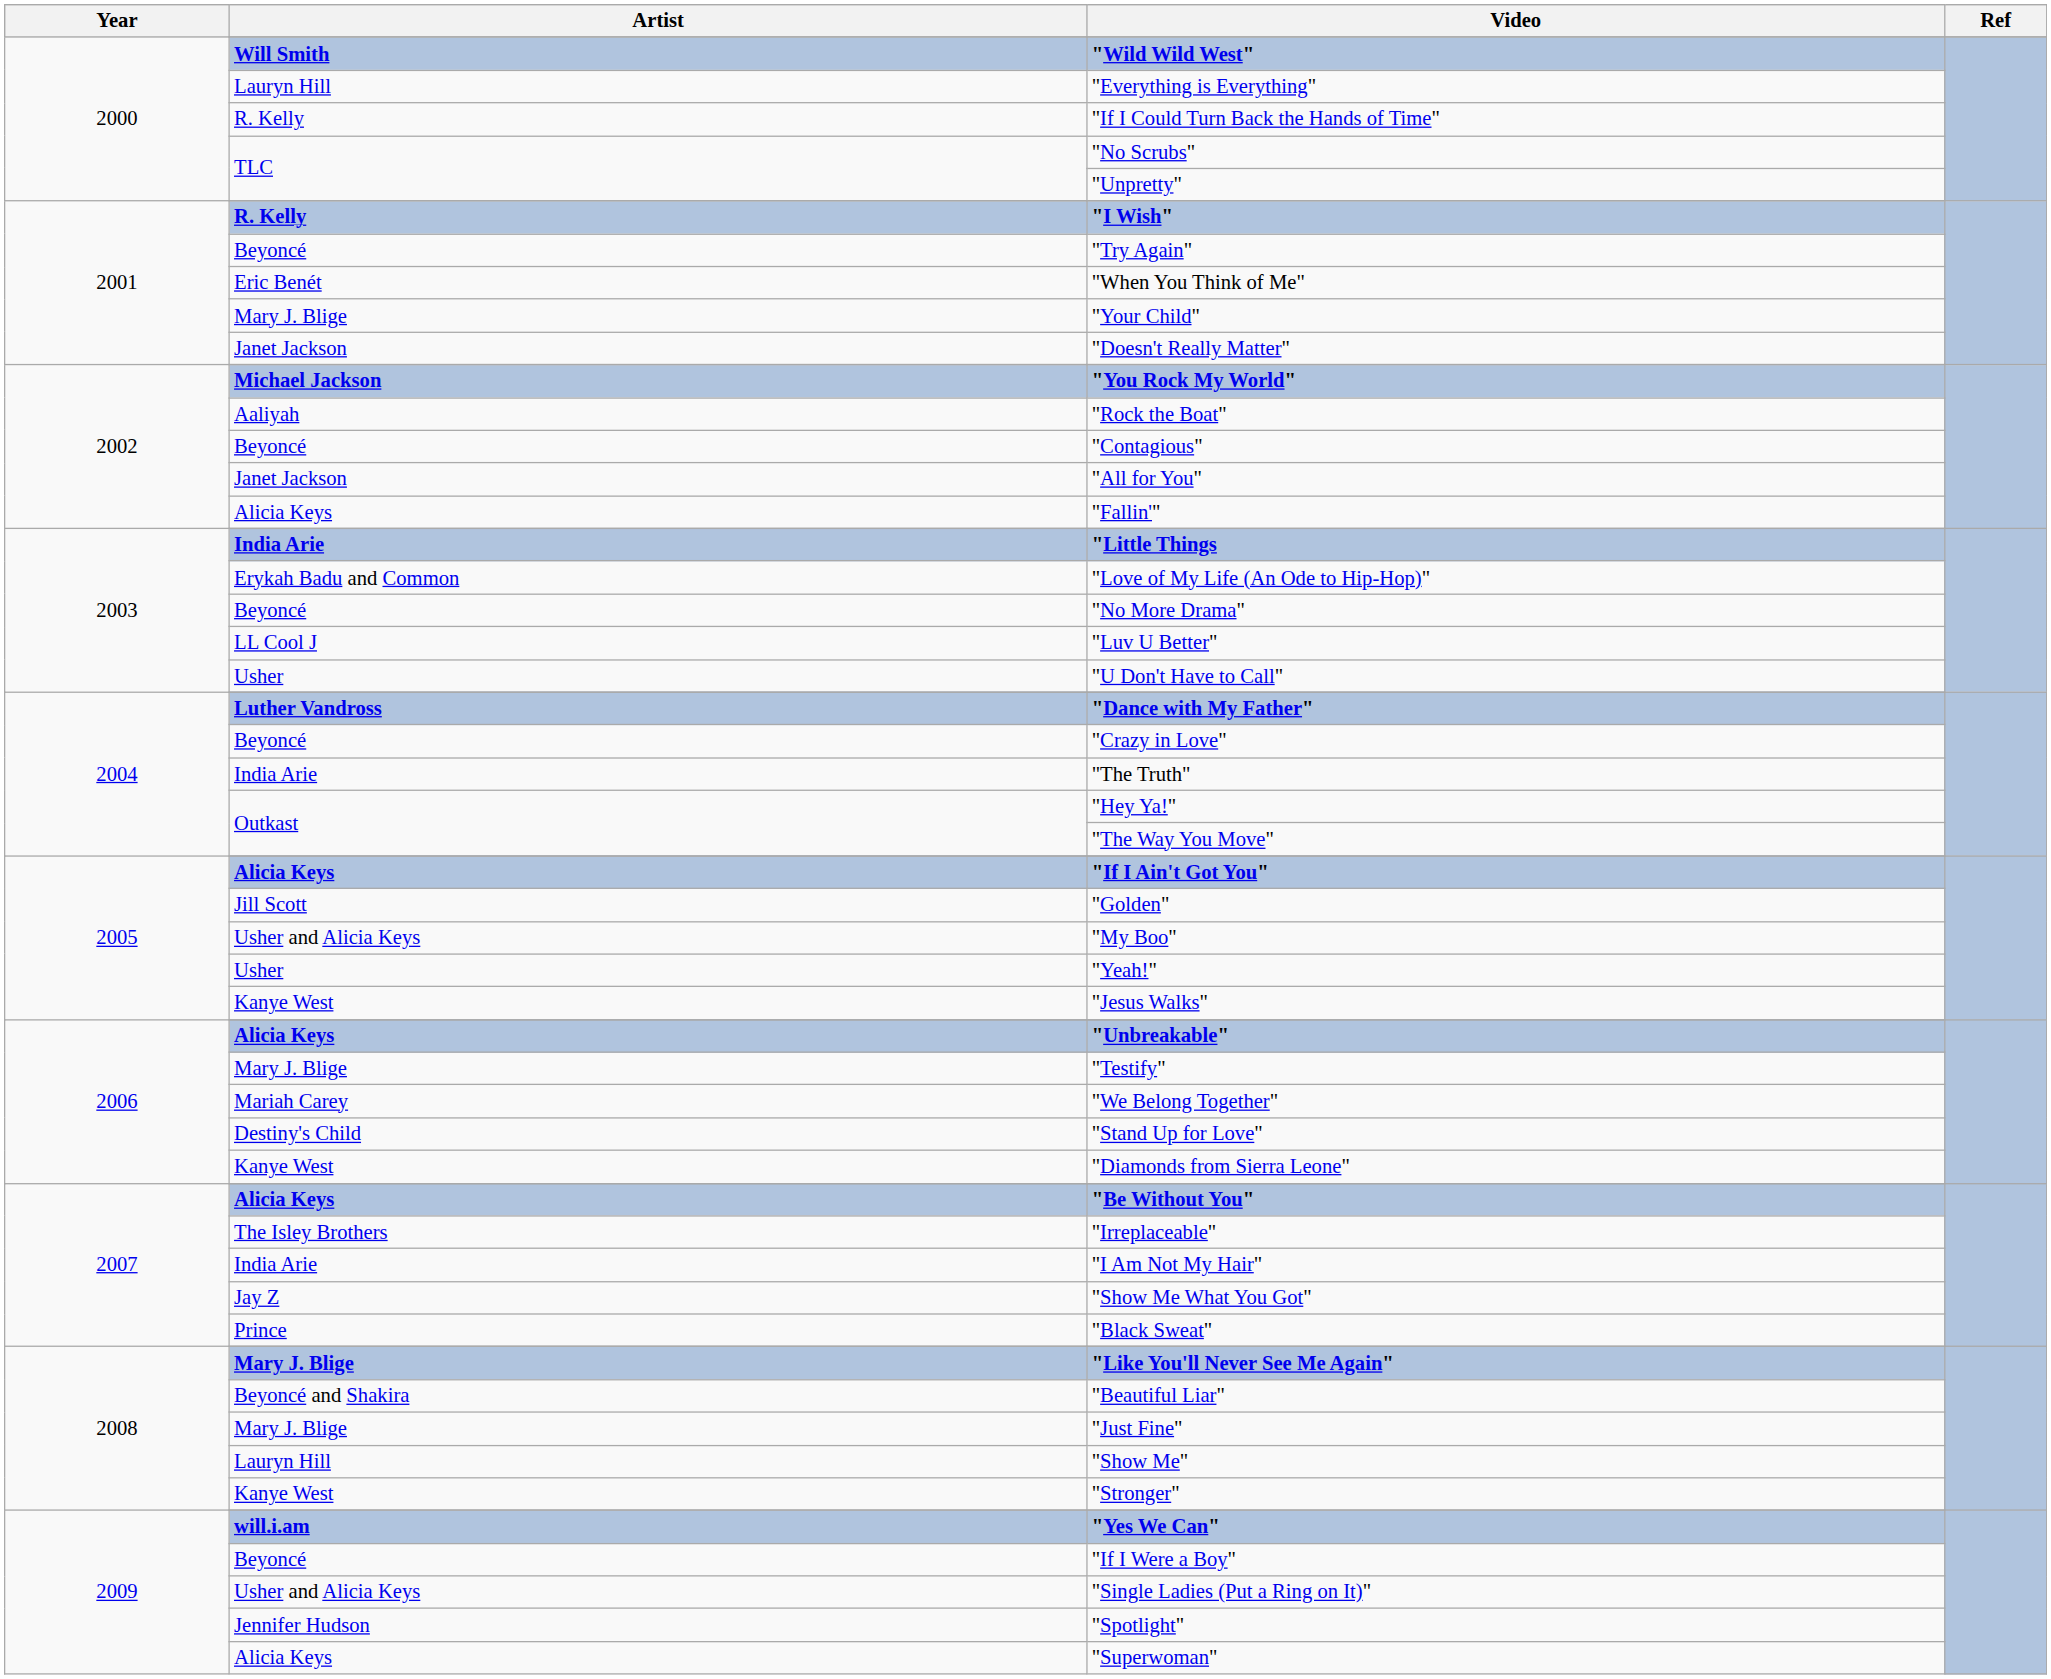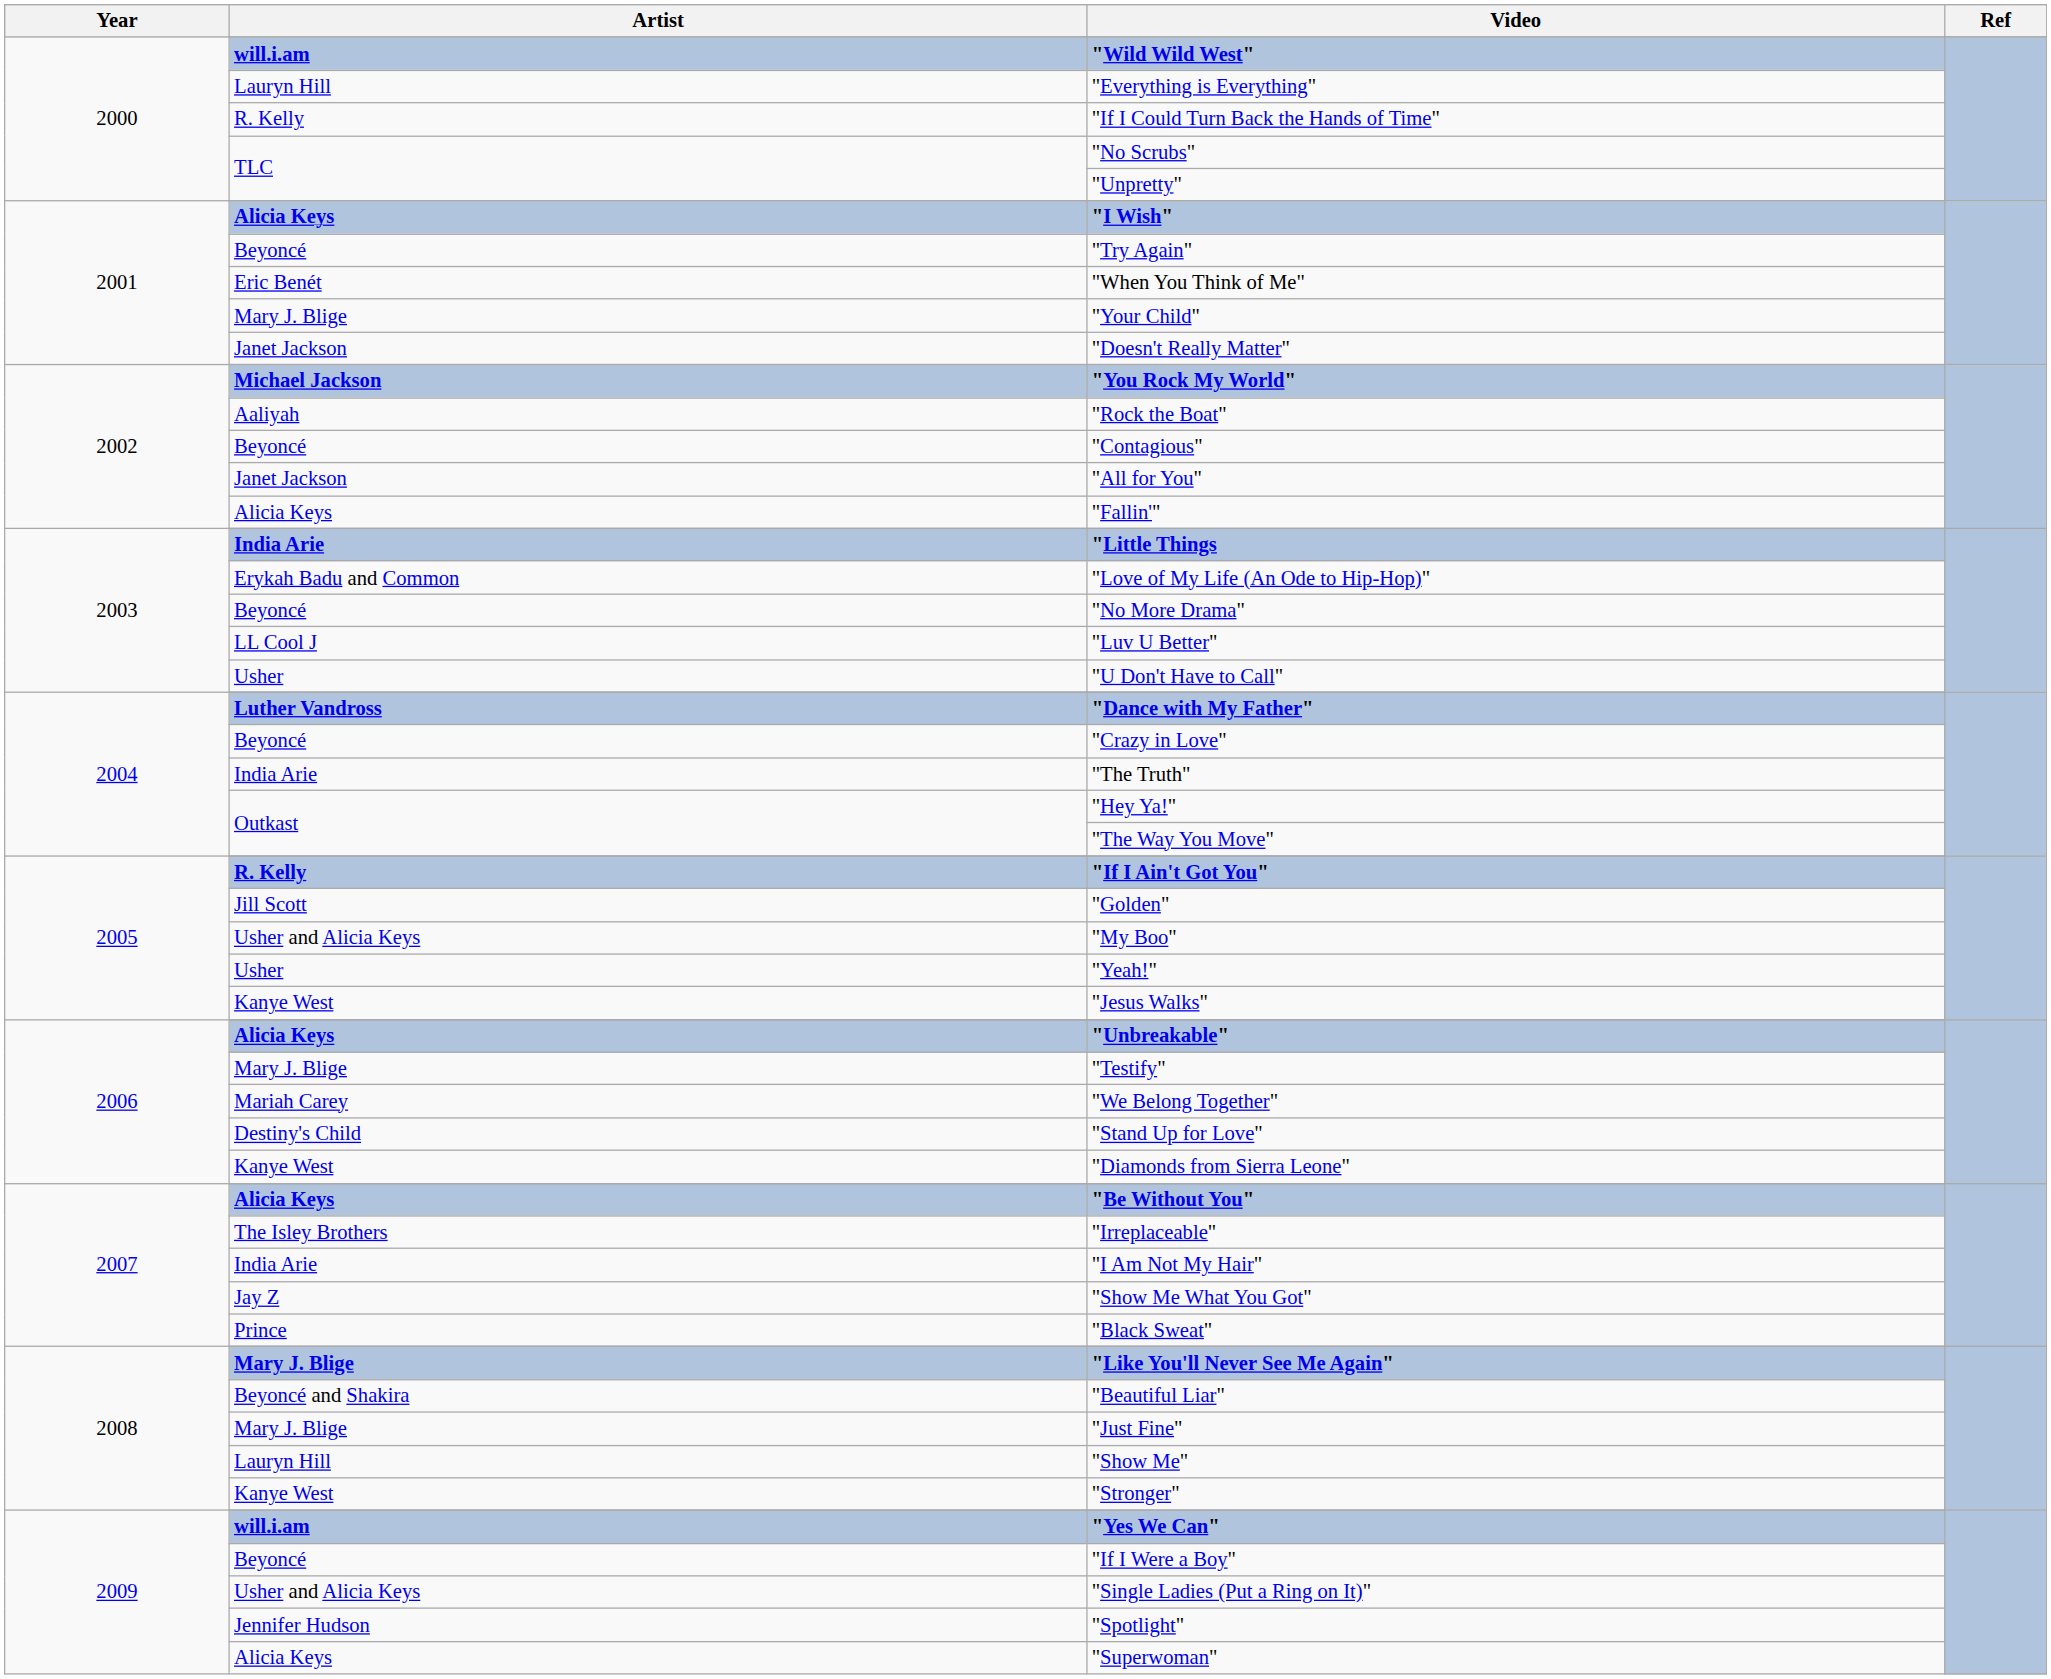"Wild Wild West" | Artist: Will Smith -> will.i.am
"I Wish" | Artist: R. Kelly -> Alicia Keys
"If I Ain't Got You" | Artist: Alicia Keys -> R. Kelly
